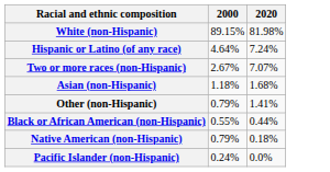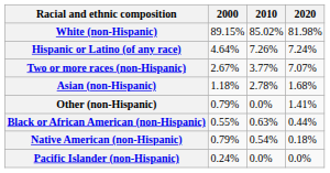+ column: 2010 | 85.02% | 7.26% | 3.77% | 2.78% | 0.0% | 0.63% | 0.54% | 0.0%
